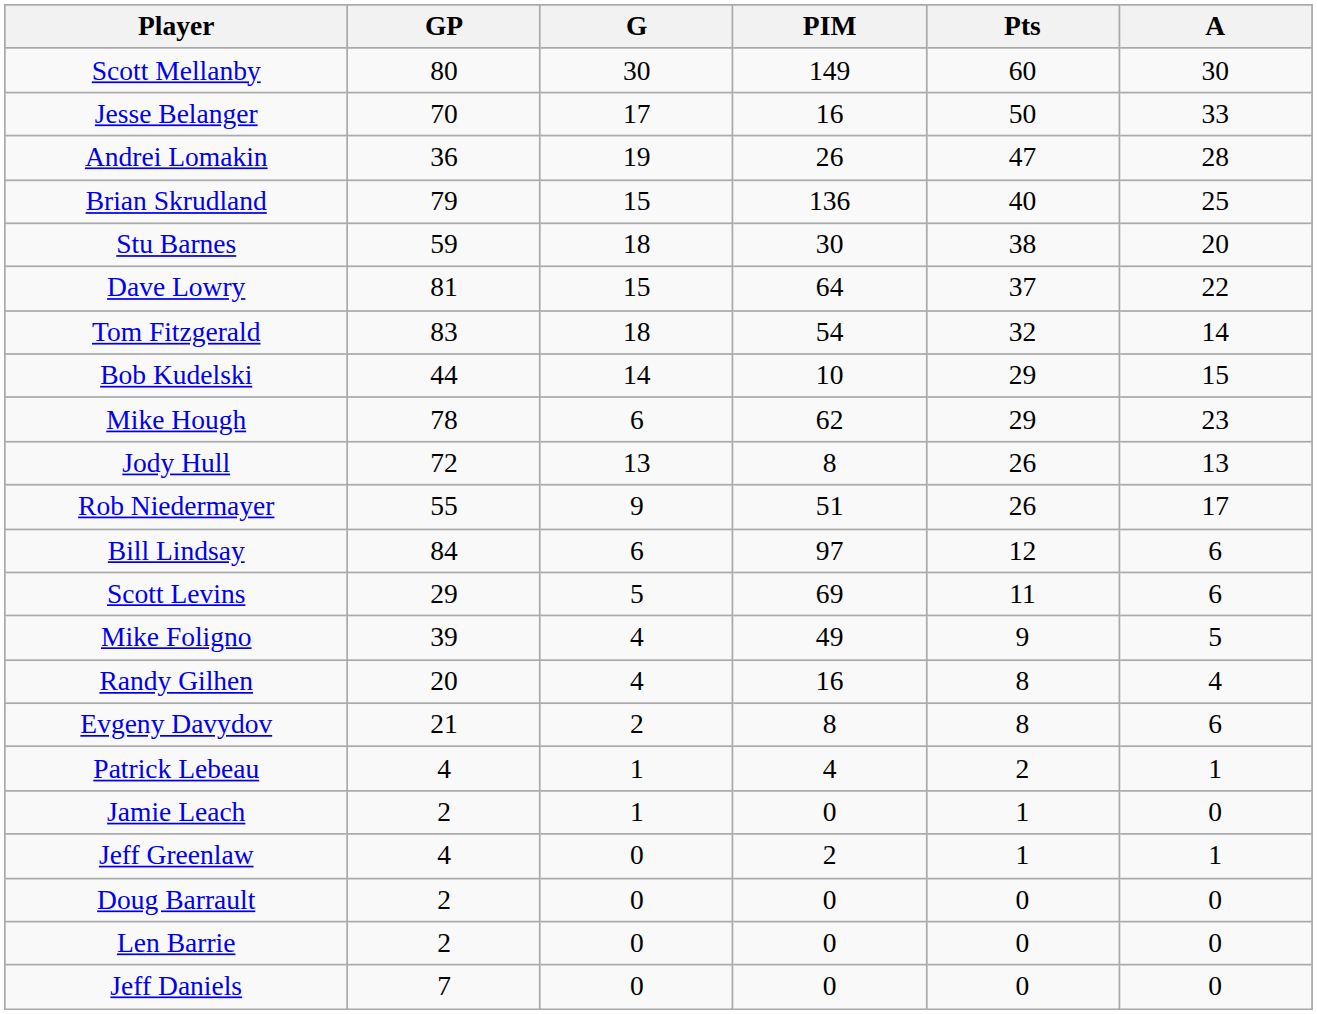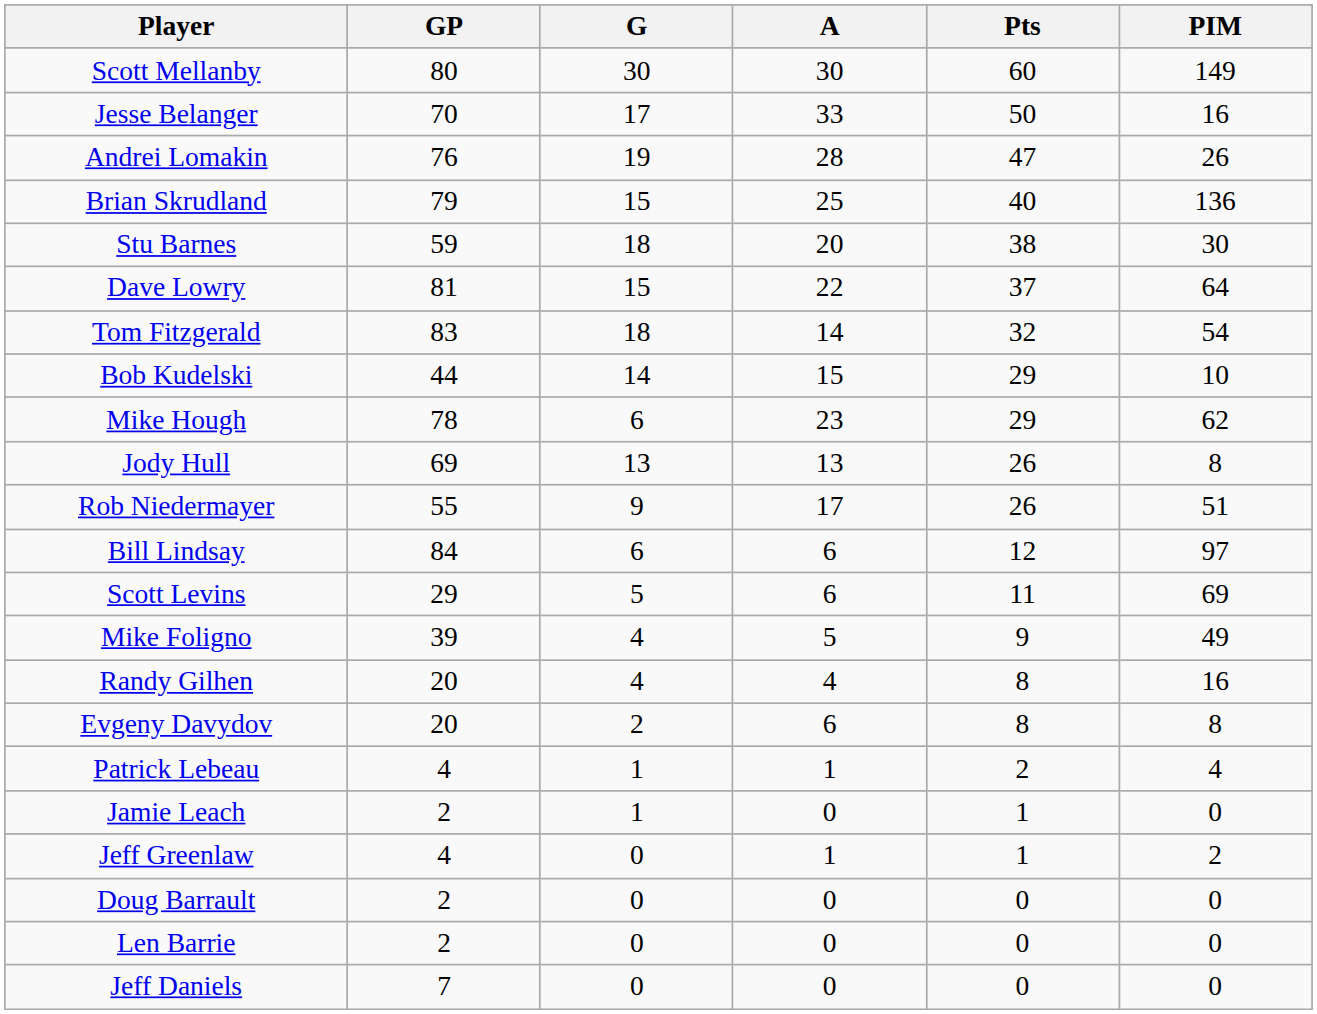columns swapped: A <-> PIM
Andrei Lomakin | GP: 36 -> 76
Jody Hull | GP: 72 -> 69
Evgeny Davydov | GP: 21 -> 20
